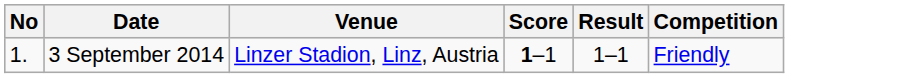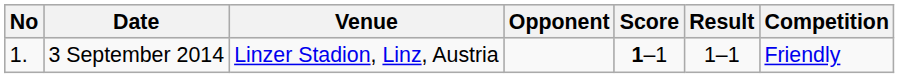+ column: Opponent
